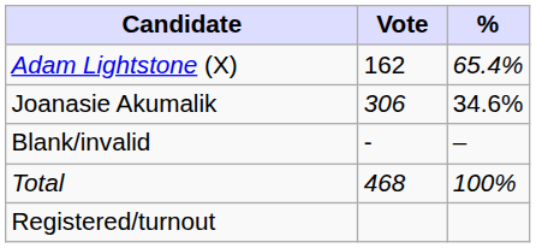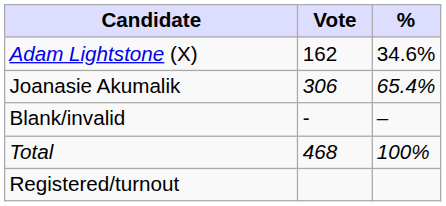Adam Lightstone (X) | %: 65.4% -> 34.6%
Joanasie Akumalik | %: 34.6% -> 65.4%
